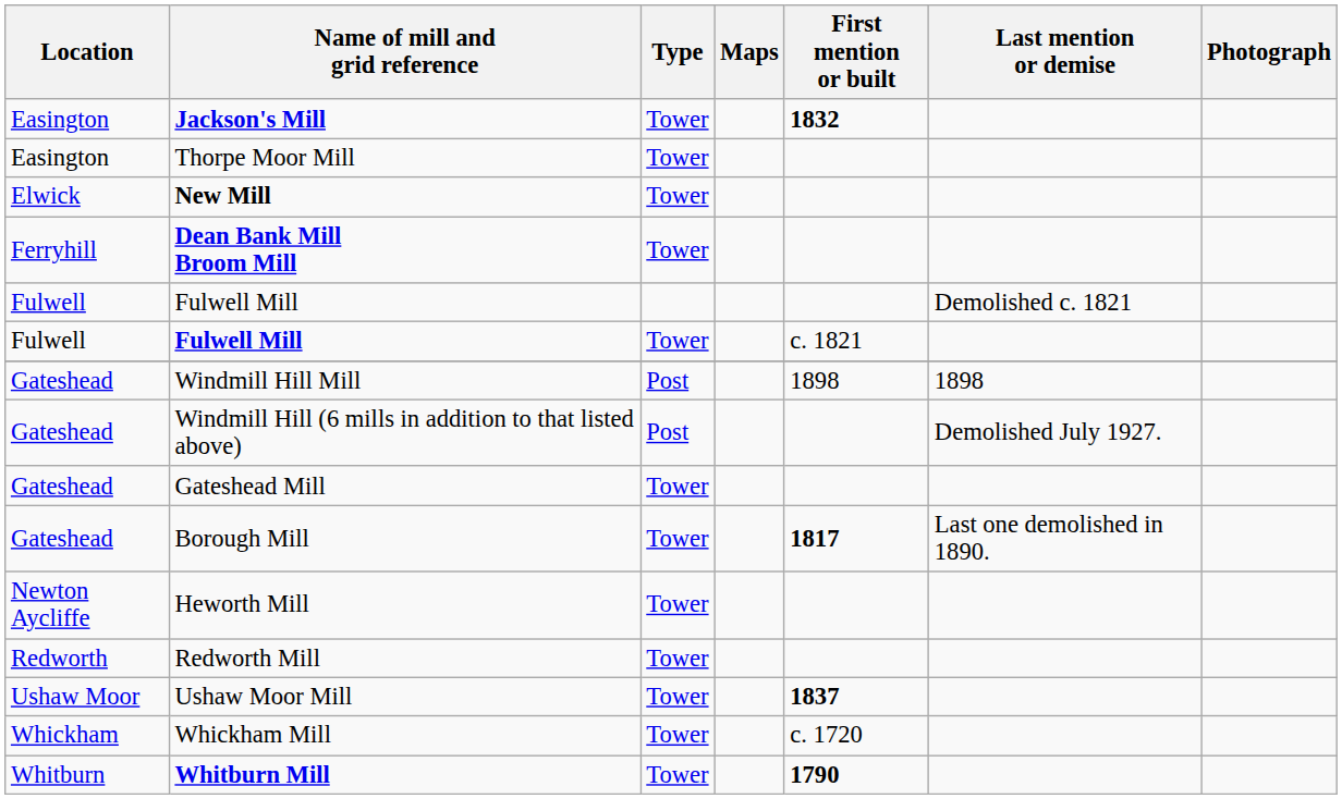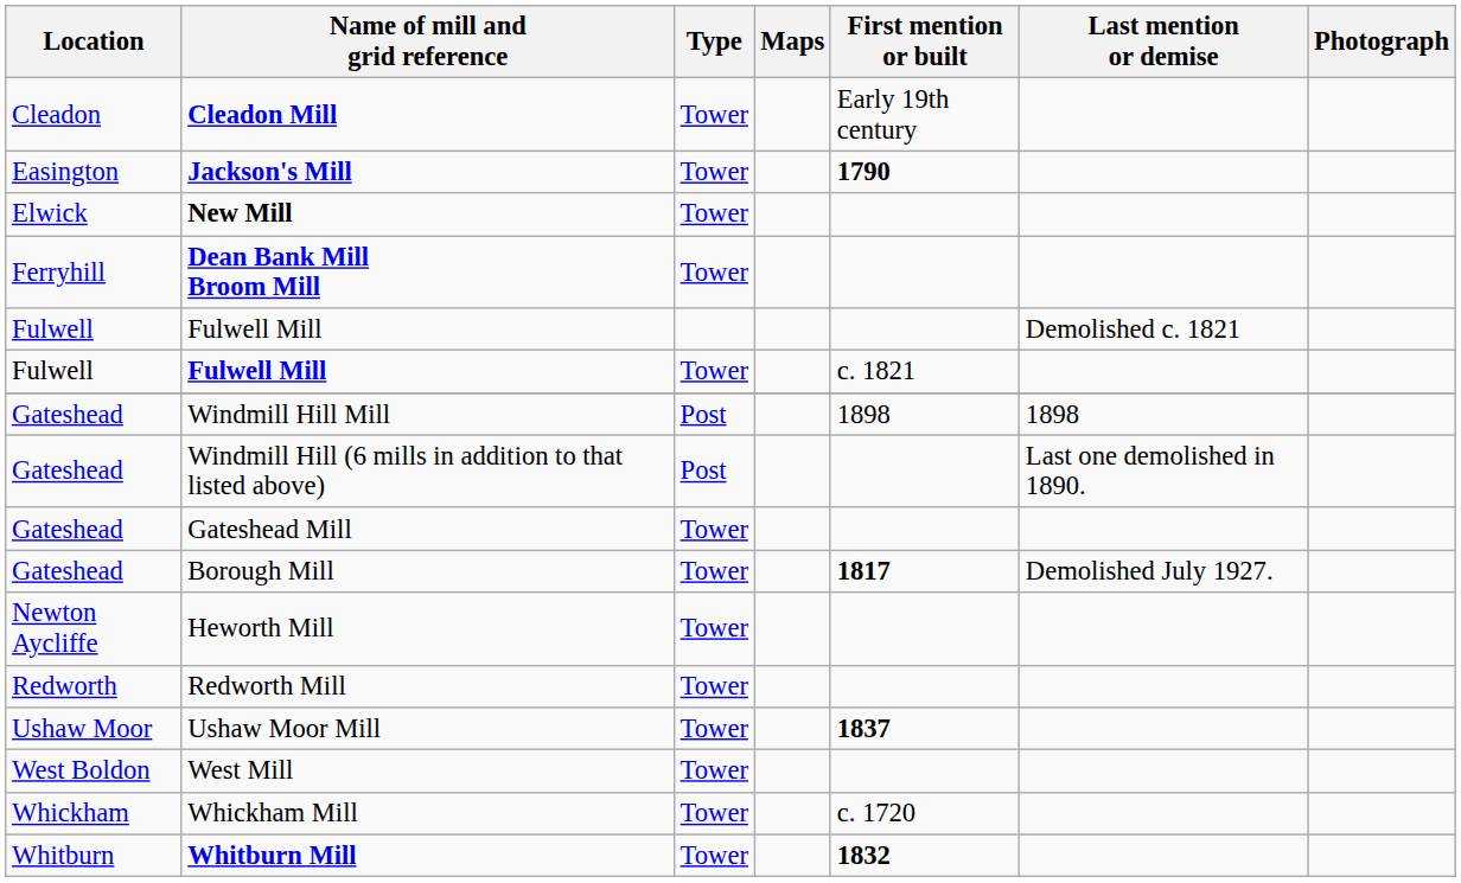+ row: Cleadon | Cleadon Mill | Tower | Early 19th century
Jackson's Mill | First mention or built: 1832 -> 1790
- row: Easington | Thorpe Moor Mill | Tower
Windmill Hill (6 mills in addition to that listed above) | Last mention or demise: Demolished July 1927. -> Last one demolished in 1890.
Borough Mill | Last mention or demise: Last one demolished in 1890. -> Demolished July 1927.
+ row: West Boldon | West Mill | Tower
Whitburn Mill | First mention or built: 1790 -> 1832
